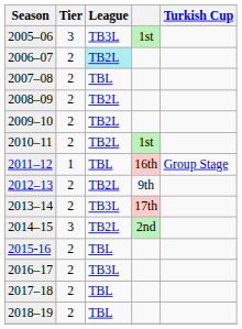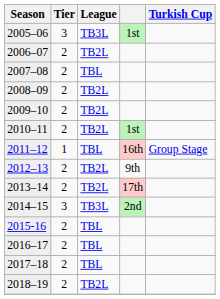2006–07 | League: paleturquoise background -> no background
2013–14 | League: TB3L -> TB2L
2014–15 | League: TB2L -> TB3L
2016–17 | League: TB3L -> TBL
2018–19 | League: TBL -> TB2L
